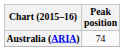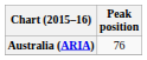Australia (ARIA) | Peak position: 74 -> 76
